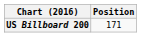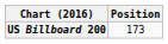US Billboard 200 | Position: 171 -> 173
